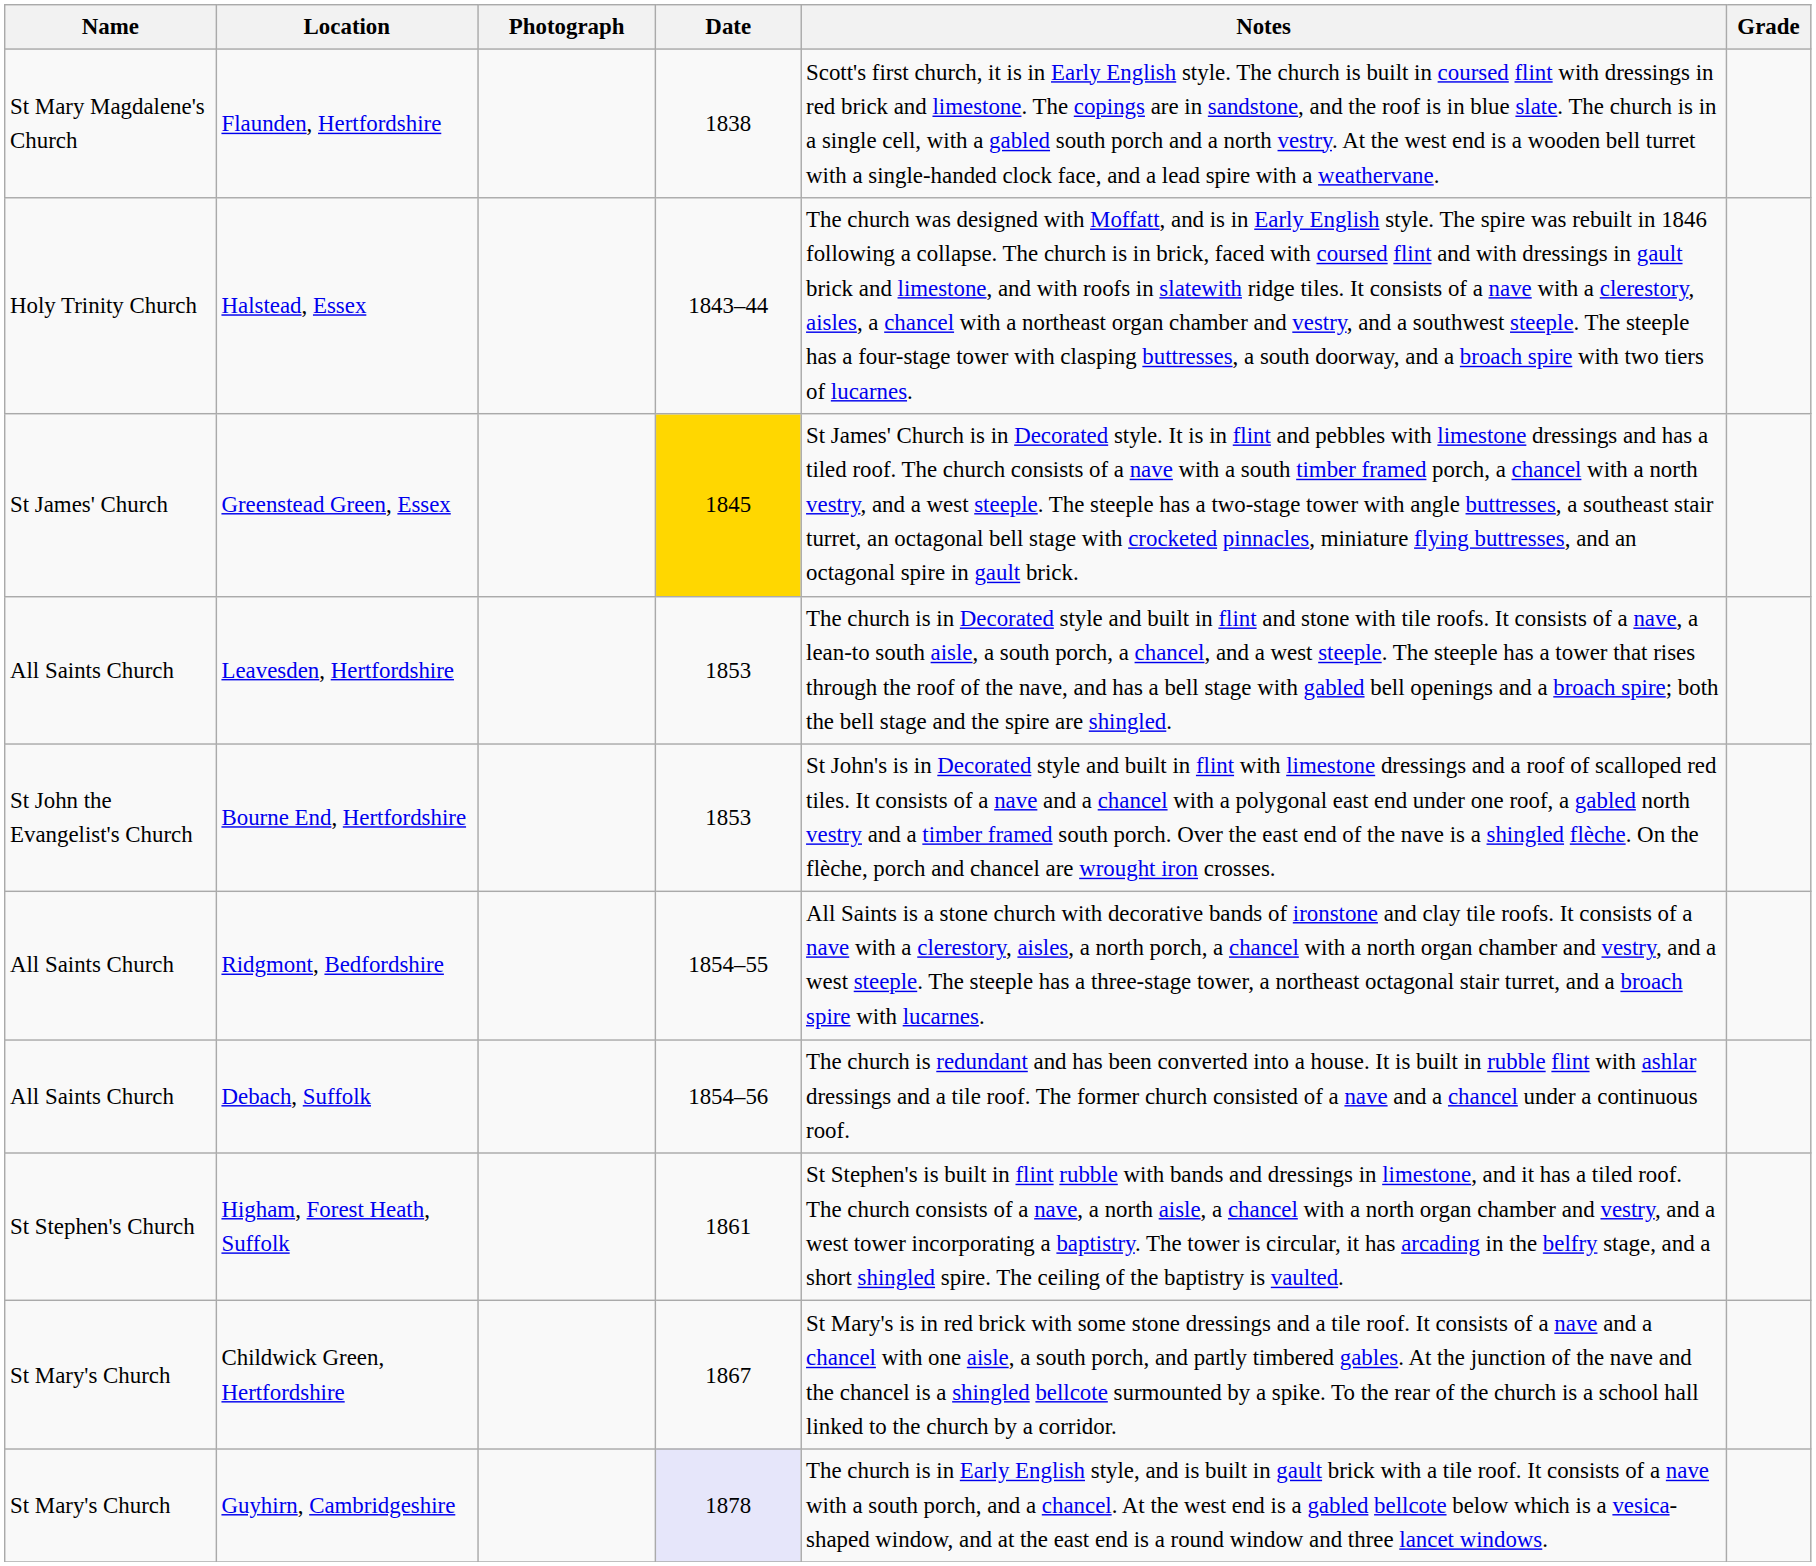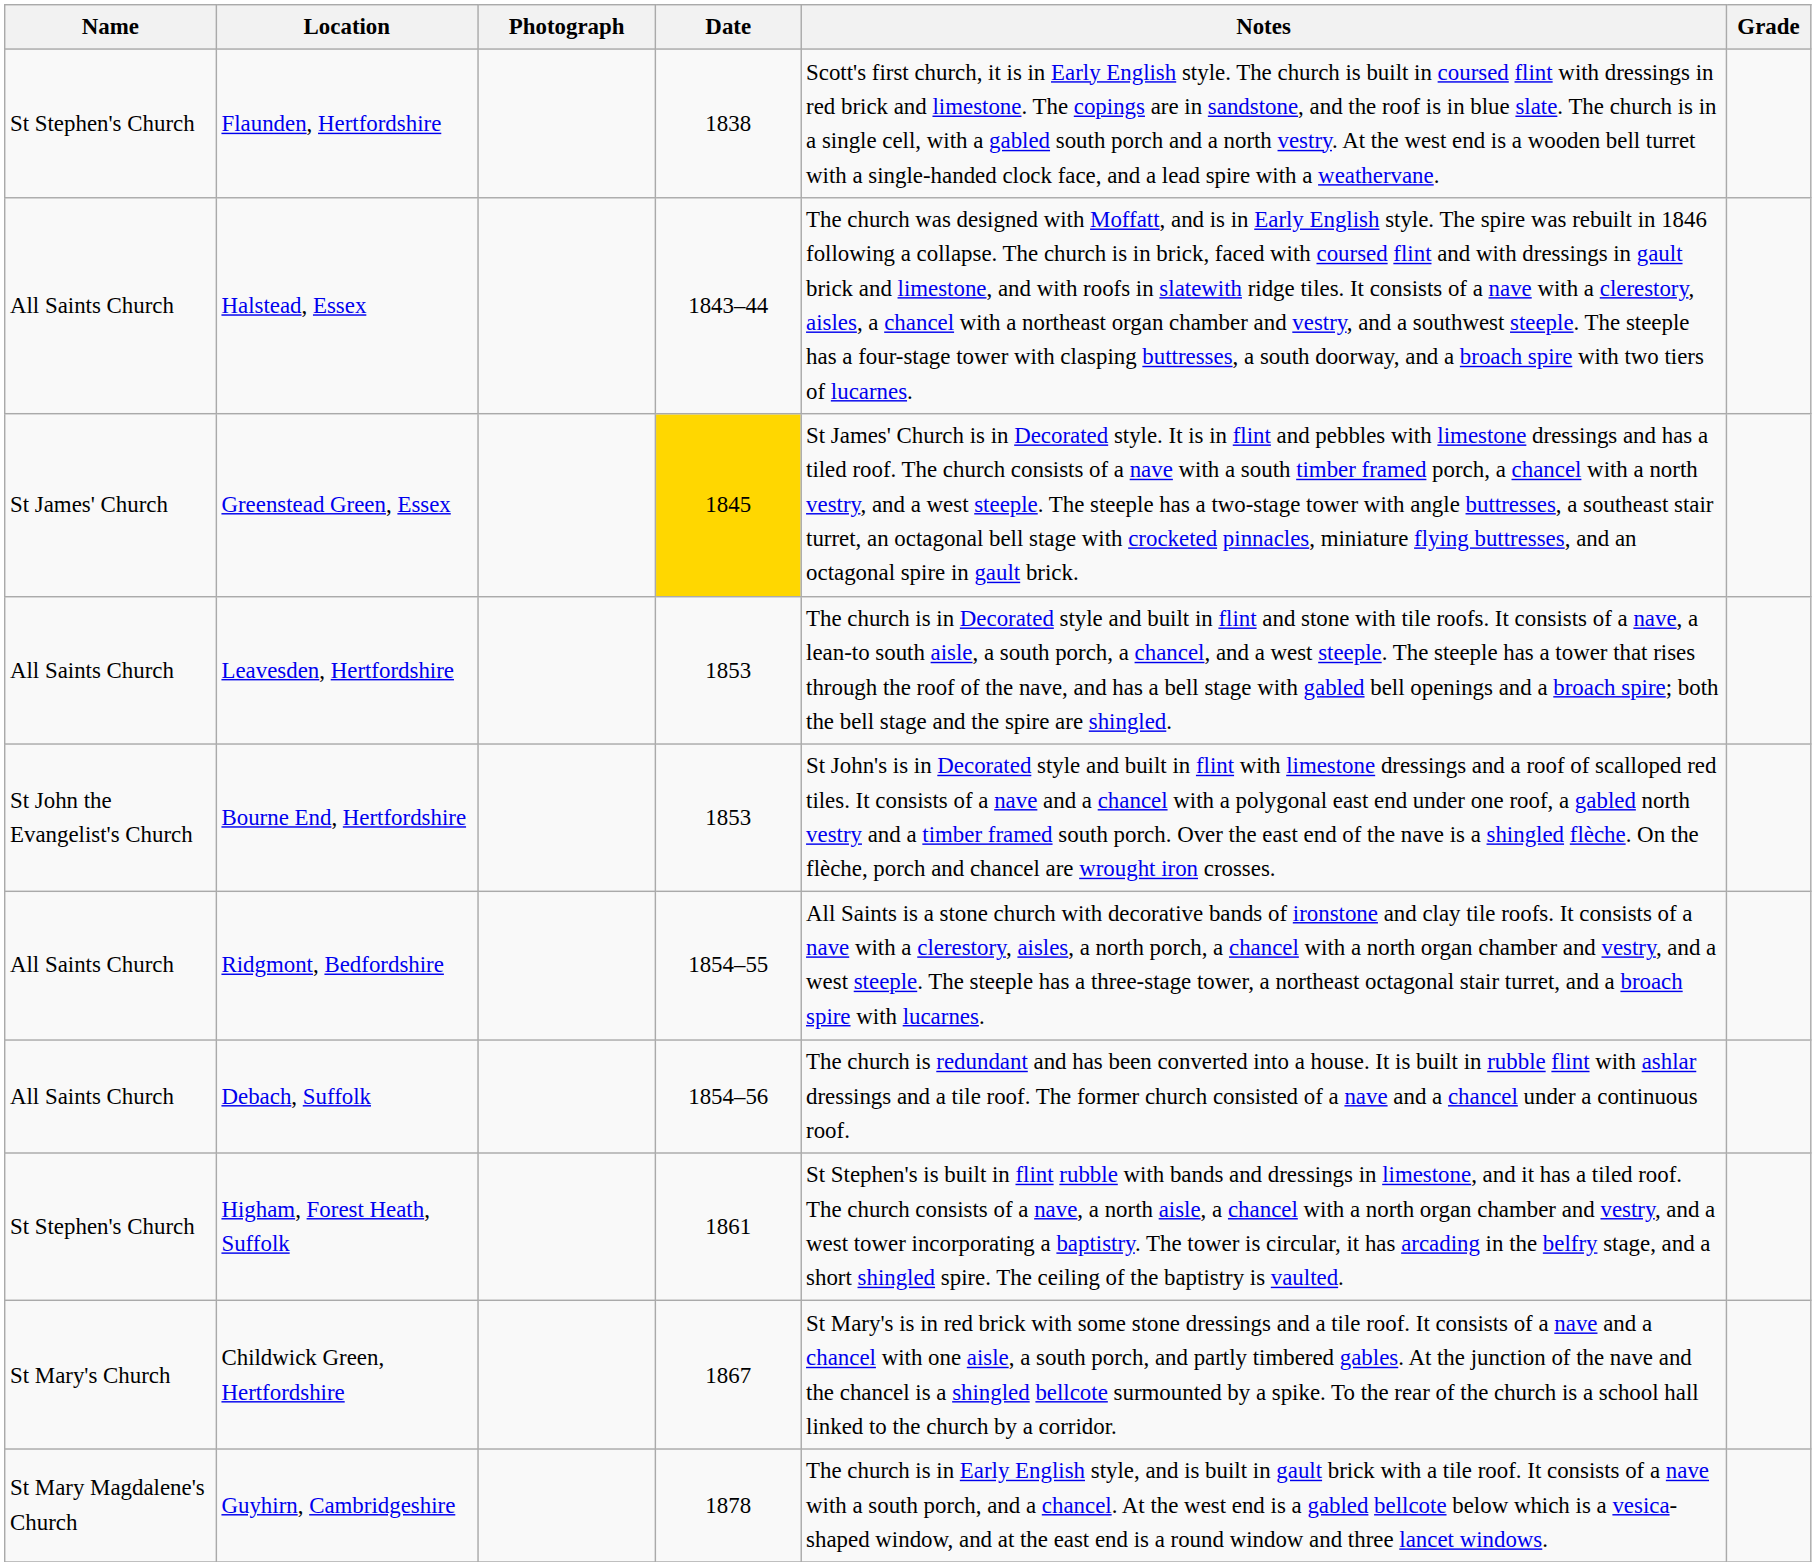Flaunden, Hertfordshire | Name: St Mary Magdalene's Church -> St Stephen's Church
Halstead, Essex | Name: Holy Trinity Church -> All Saints Church
Guyhirn, Cambridgeshire | Name: St Mary's Church -> St Mary Magdalene's Church
Guyhirn, Cambridgeshire | Date: lavender background -> no background
